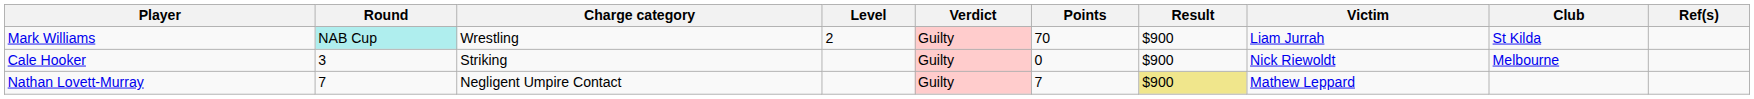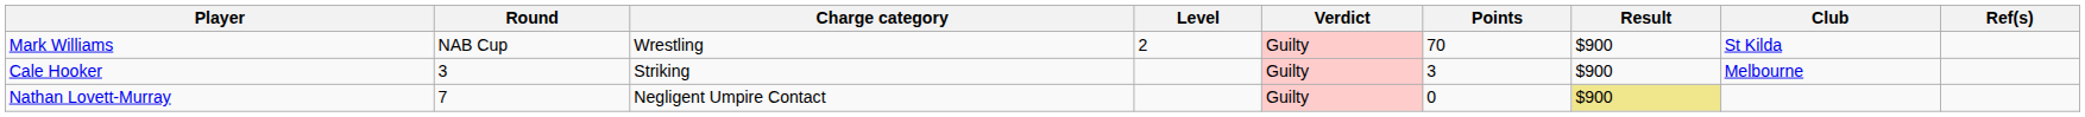- column: Victim | Liam Jurrah | Nick Riewoldt | Mathew Leppard
Mark Williams | Round: paleturquoise background -> no background
Cale Hooker | Points: 0 -> 3
Nathan Lovett-Murray | Points: 7 -> 0
